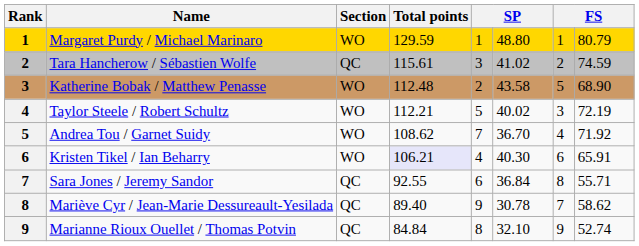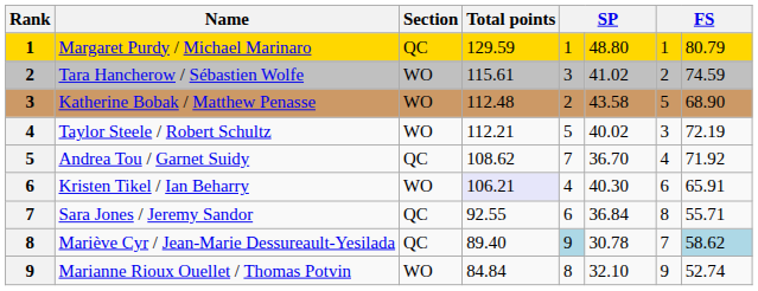Margaret Purdy / Michael Marinaro | Section: WO -> QC
Tara Hancherow / Sébastien Wolfe | Section: QC -> WO
Andrea Tou / Garnet Suidy | Section: WO -> QC
Mariève Cyr / Jean-Marie Dessureault-Yesilada | column 5: no background -> lightblue background
Mariève Cyr / Jean-Marie Dessureault-Yesilada | column 8: no background -> lightblue background
Marianne Rioux Ouellet / Thomas Potvin | Section: QC -> WO
